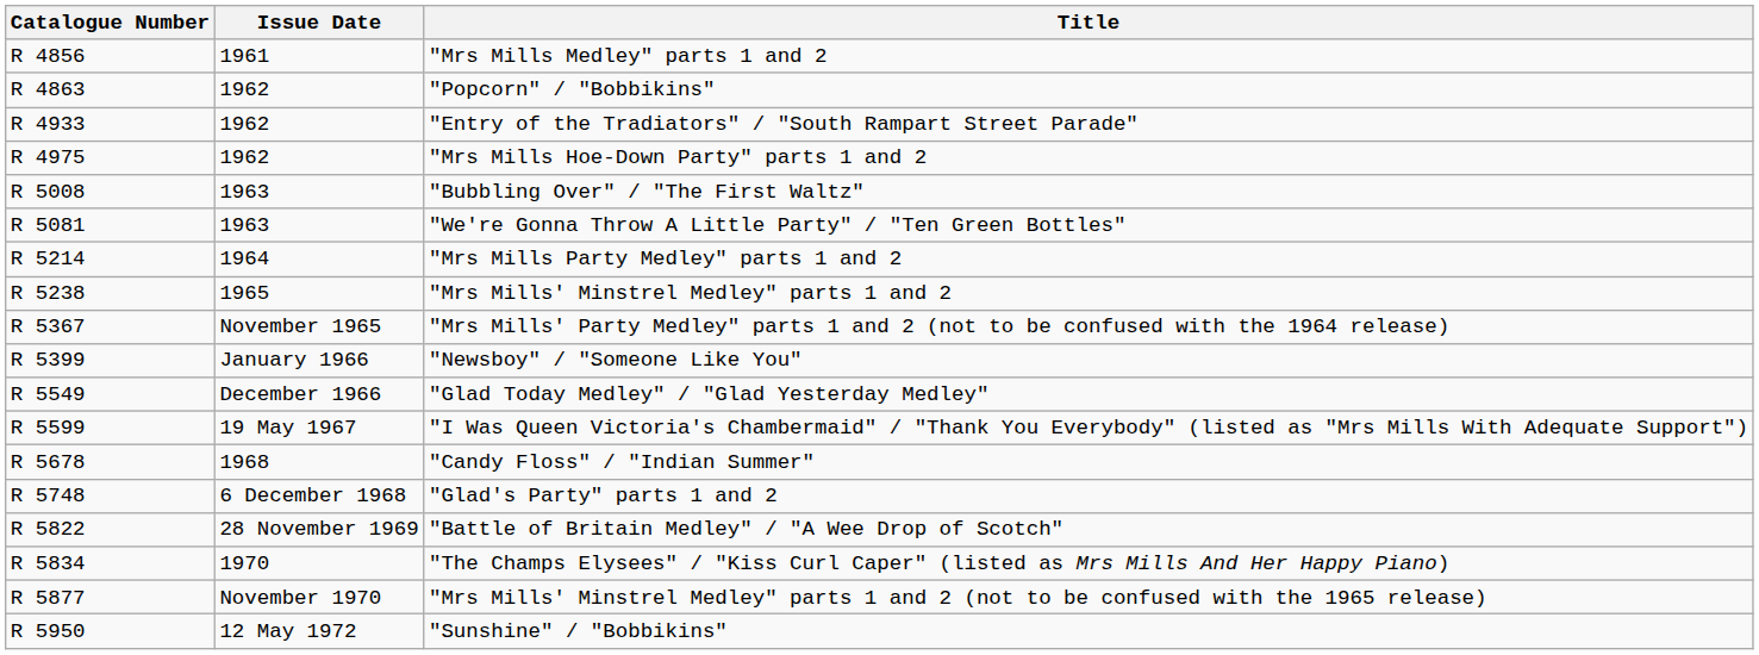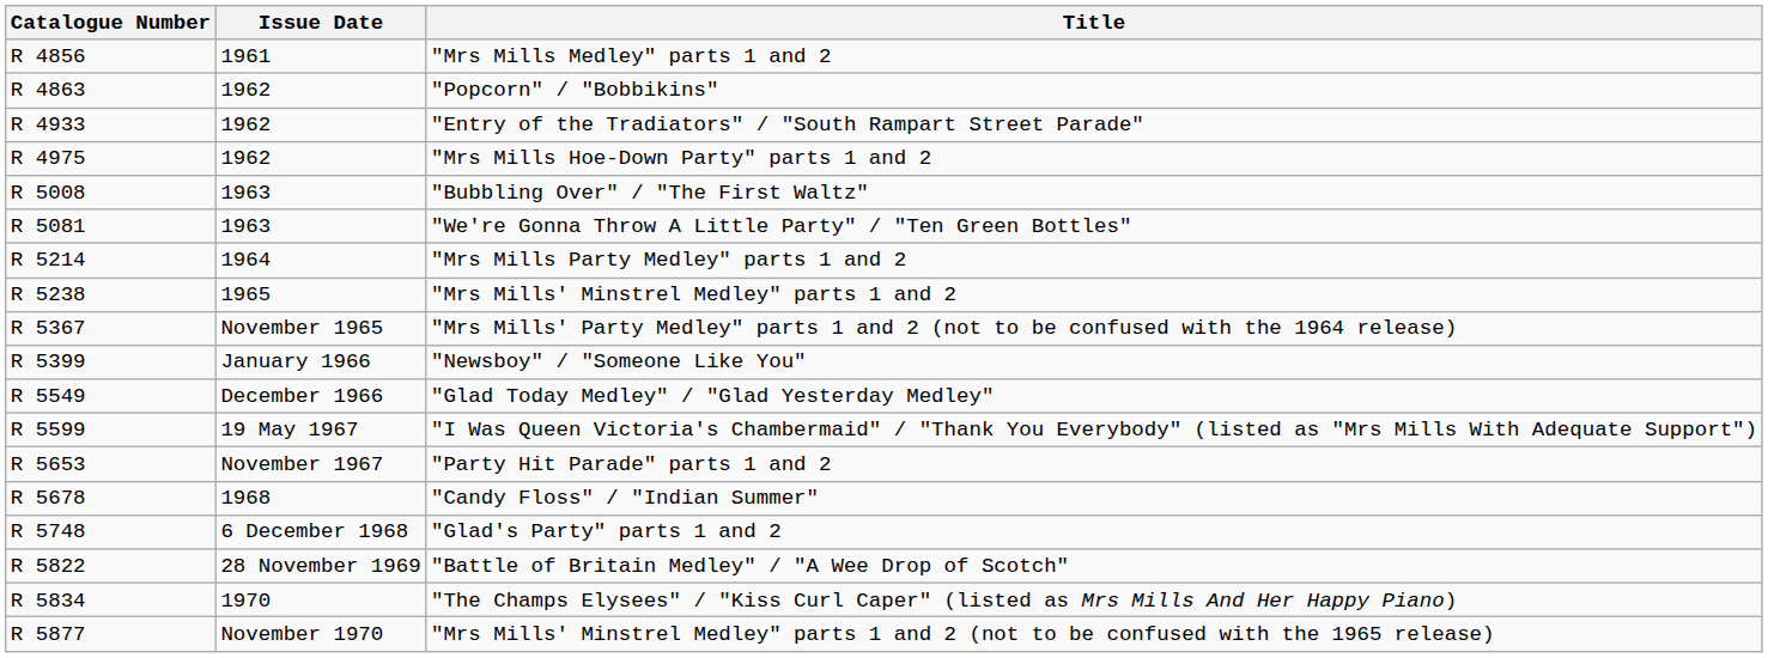+ row: R 5653 | November 1967 | "Party Hit Parade" parts 1 and 2
- row: R 5950 | 12 May 1972 | "Sunshine" / "Bobbikins"
